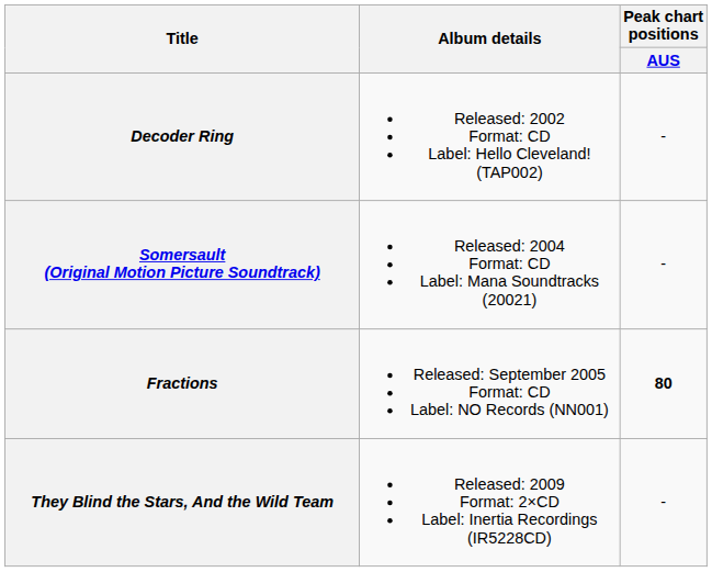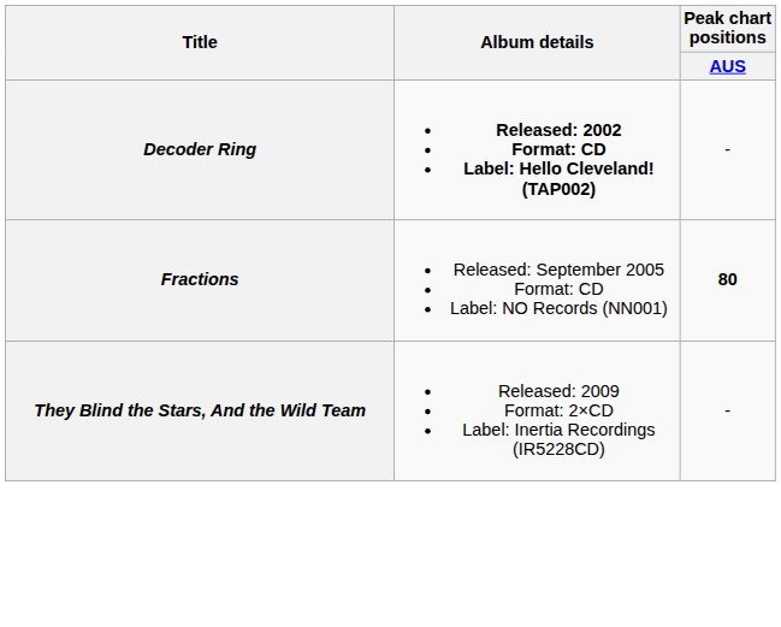Decoder Ring | Album details: normal -> bold
- row: Somersault (Original Motion Picture Soundtrack) | Released: 2004 Format: CD Label: Mana Soundtracks (20021) | -
